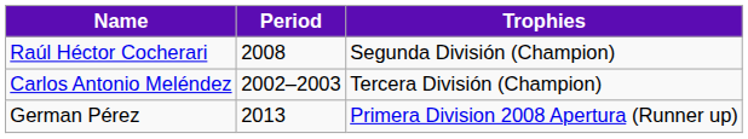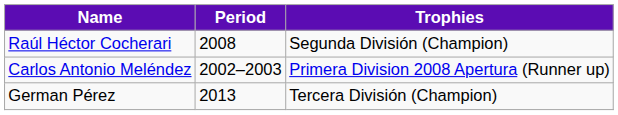Carlos Antonio Meléndez | Trophies: Tercera División (Champion) -> Primera Division 2008 Apertura (Runner up)
German Pérez | Trophies: Primera Division 2008 Apertura (Runner up) -> Tercera División (Champion)
